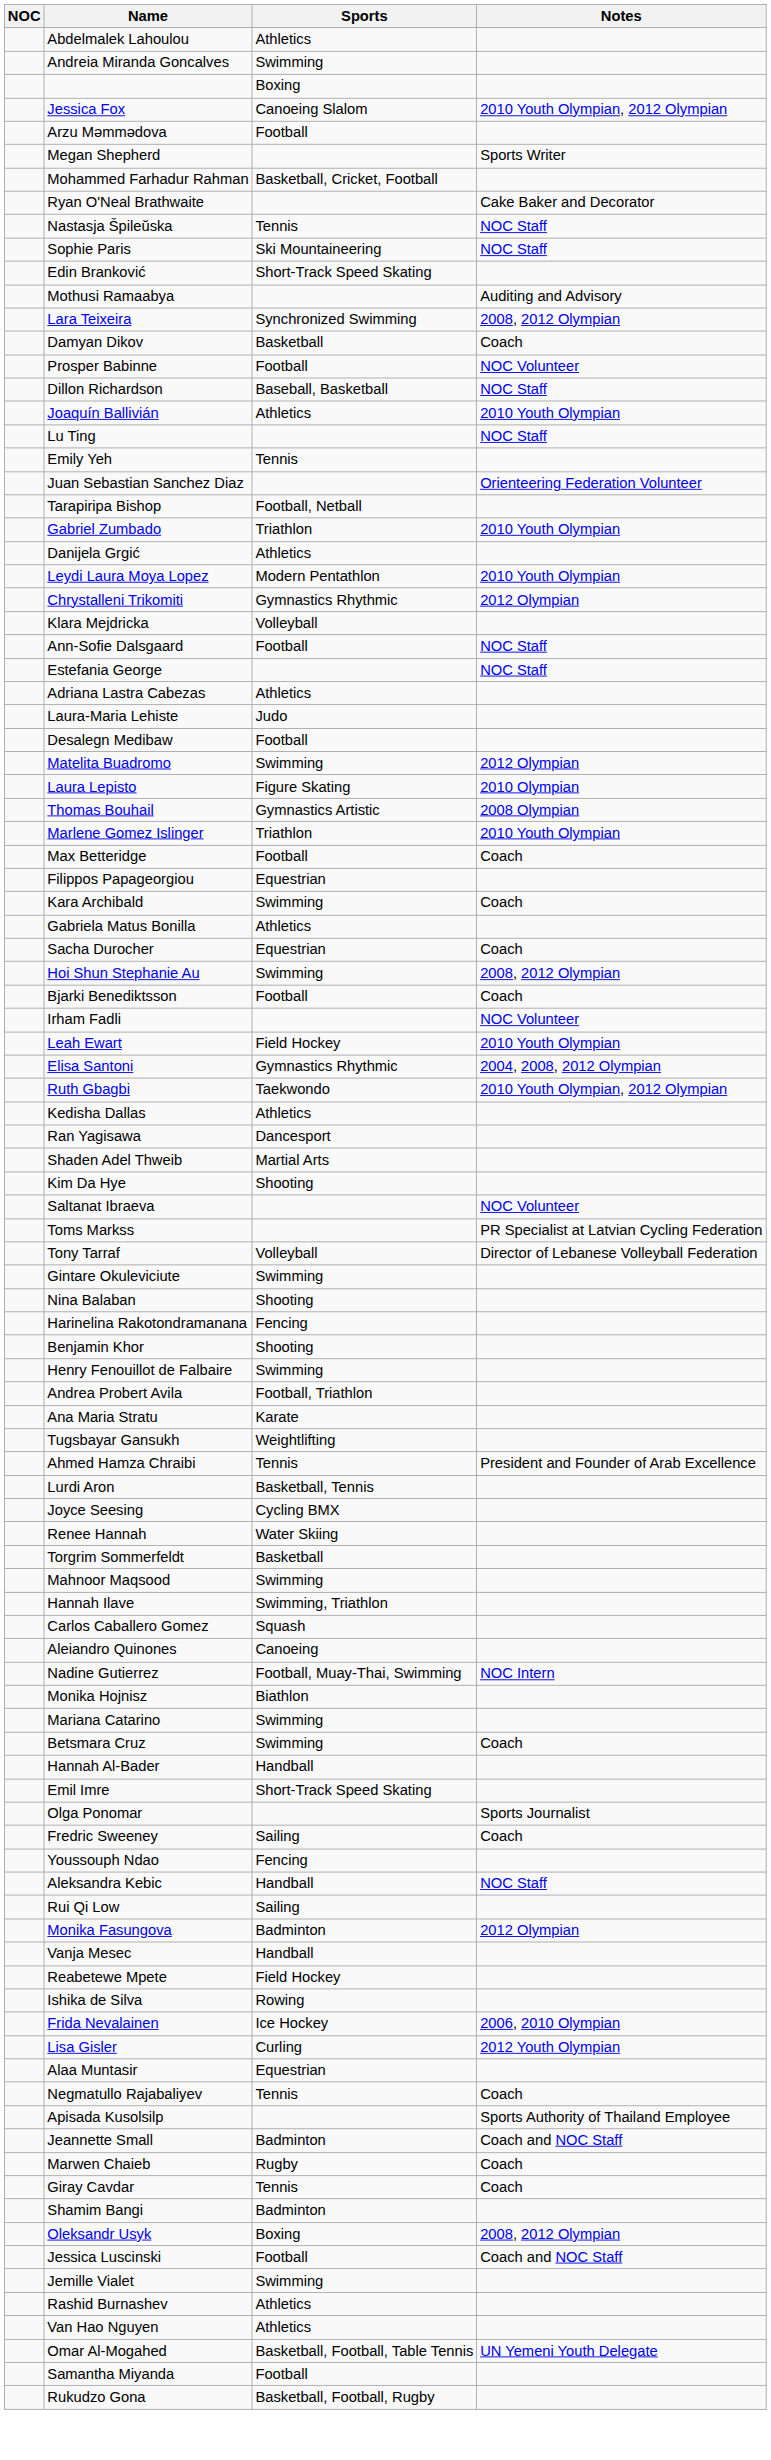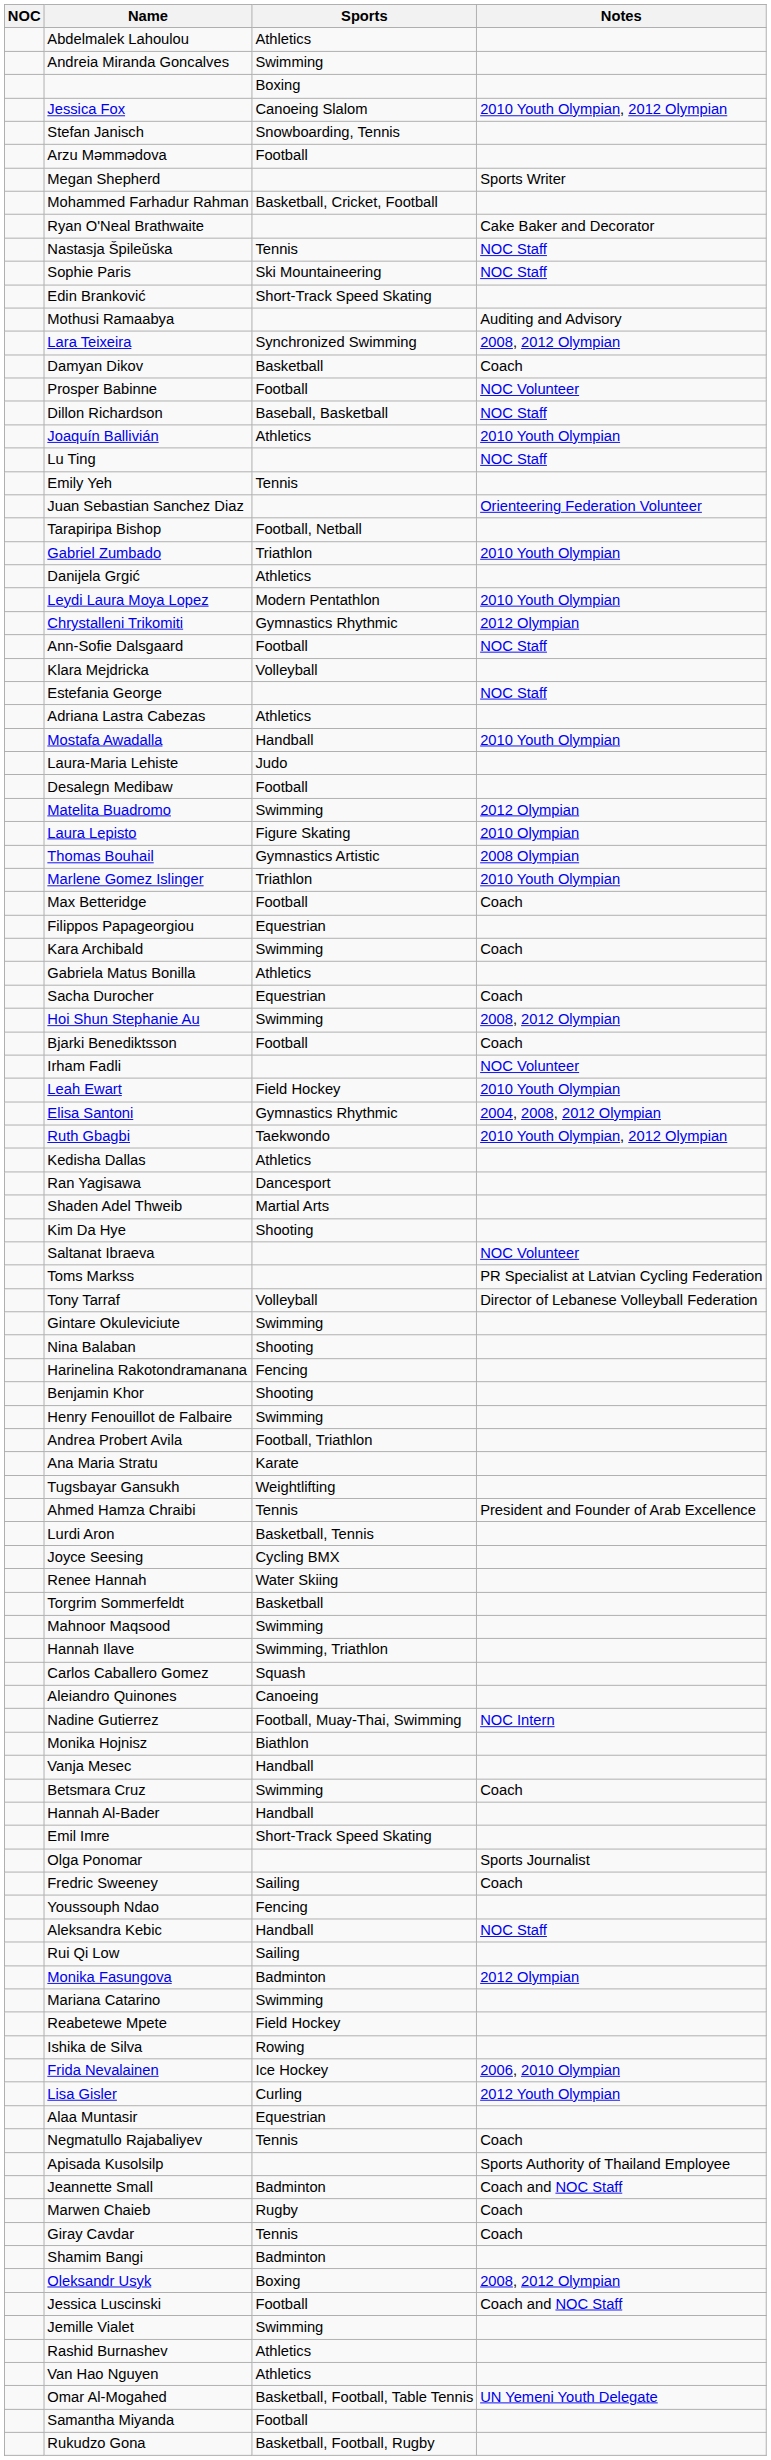+ row: Stefan Janisch | Snowboarding, Tennis
rows swapped: Klara Mejdricka <-> Ann-Sofie Dalsgaard
+ row: Mostafa Awadalla | Handball | 2010 Youth Olympian
rows swapped: Mariana Catarino <-> Vanja Mesec
